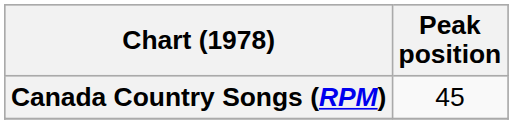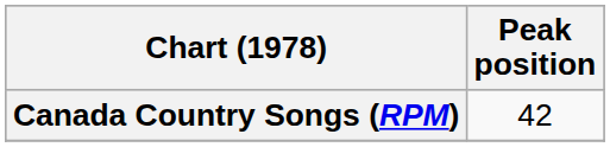Canada Country Songs (RPM) | Peak position: 45 -> 42
